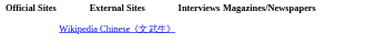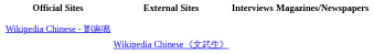+ row: Wikipedia Chinese - 劉惠鳴
